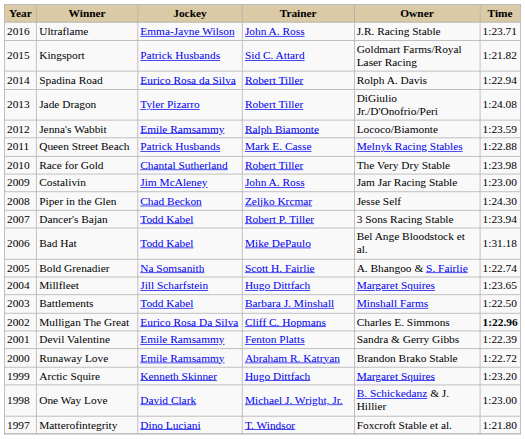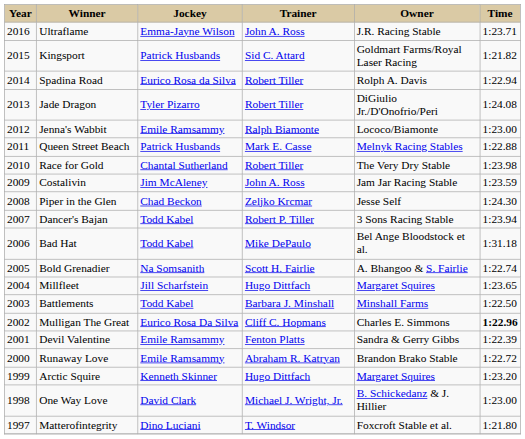Jenna's Wabbit | Time: 1:23.59 -> 1:23.00
Costalivin | Time: 1:23.00 -> 1:23.59
